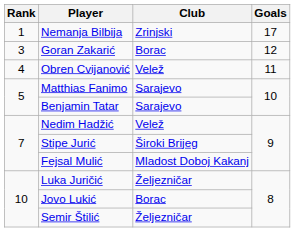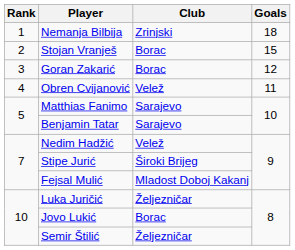Nemanja Bilbija | Goals: 17 -> 18
+ row: 2 | Stojan Vranješ | Borac | 15
